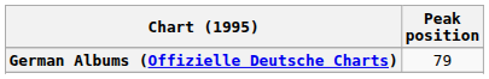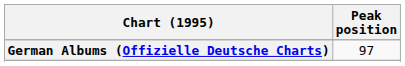German Albums (Offizielle Deutsche Charts) | Peak position: 79 -> 97
